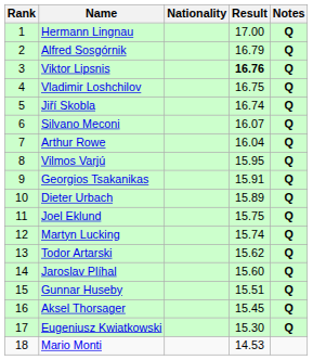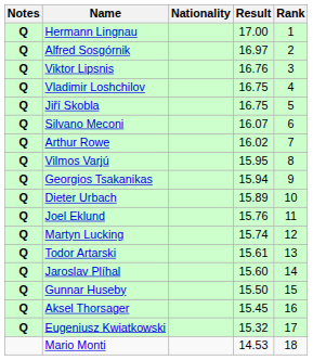columns swapped: Rank <-> Notes
Alfred Sosgórnik | Result: 16.79 -> 16.97
Viktor Lipsnis | Result: bold -> normal
Jiří Skobla | Result: 16.74 -> 16.75
Arthur Rowe | Result: 16.04 -> 16.02
Georgios Tsakanikas | Result: 15.91 -> 15.94
Joel Eklund | Result: 15.75 -> 15.76
Todor Artarski | Result: 15.62 -> 15.61
Gunnar Huseby | Result: 15.51 -> 15.50
Eugeniusz Kwiatkowski | Result: 15.30 -> 15.32
